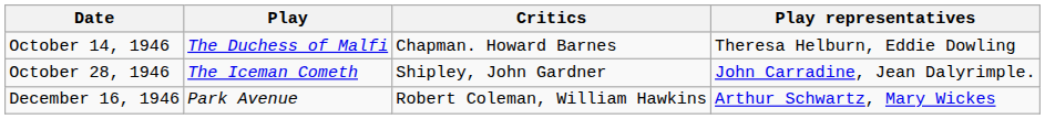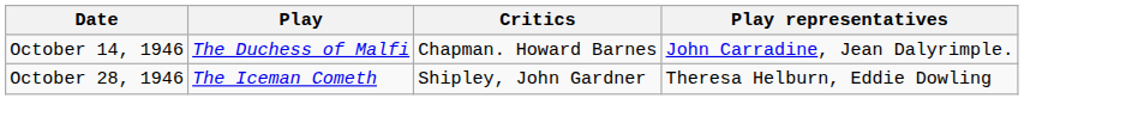October 14, 1946 | Play representatives: Theresa Helburn, Eddie Dowling -> John Carradine, Jean Dalyrimple.
October 28, 1946 | Play representatives: John Carradine, Jean Dalyrimple. -> Theresa Helburn, Eddie Dowling
- row: December 16, 1946 | Park Avenue | Robert Coleman, William Hawkins | Arthur Schwartz, Mary Wickes
